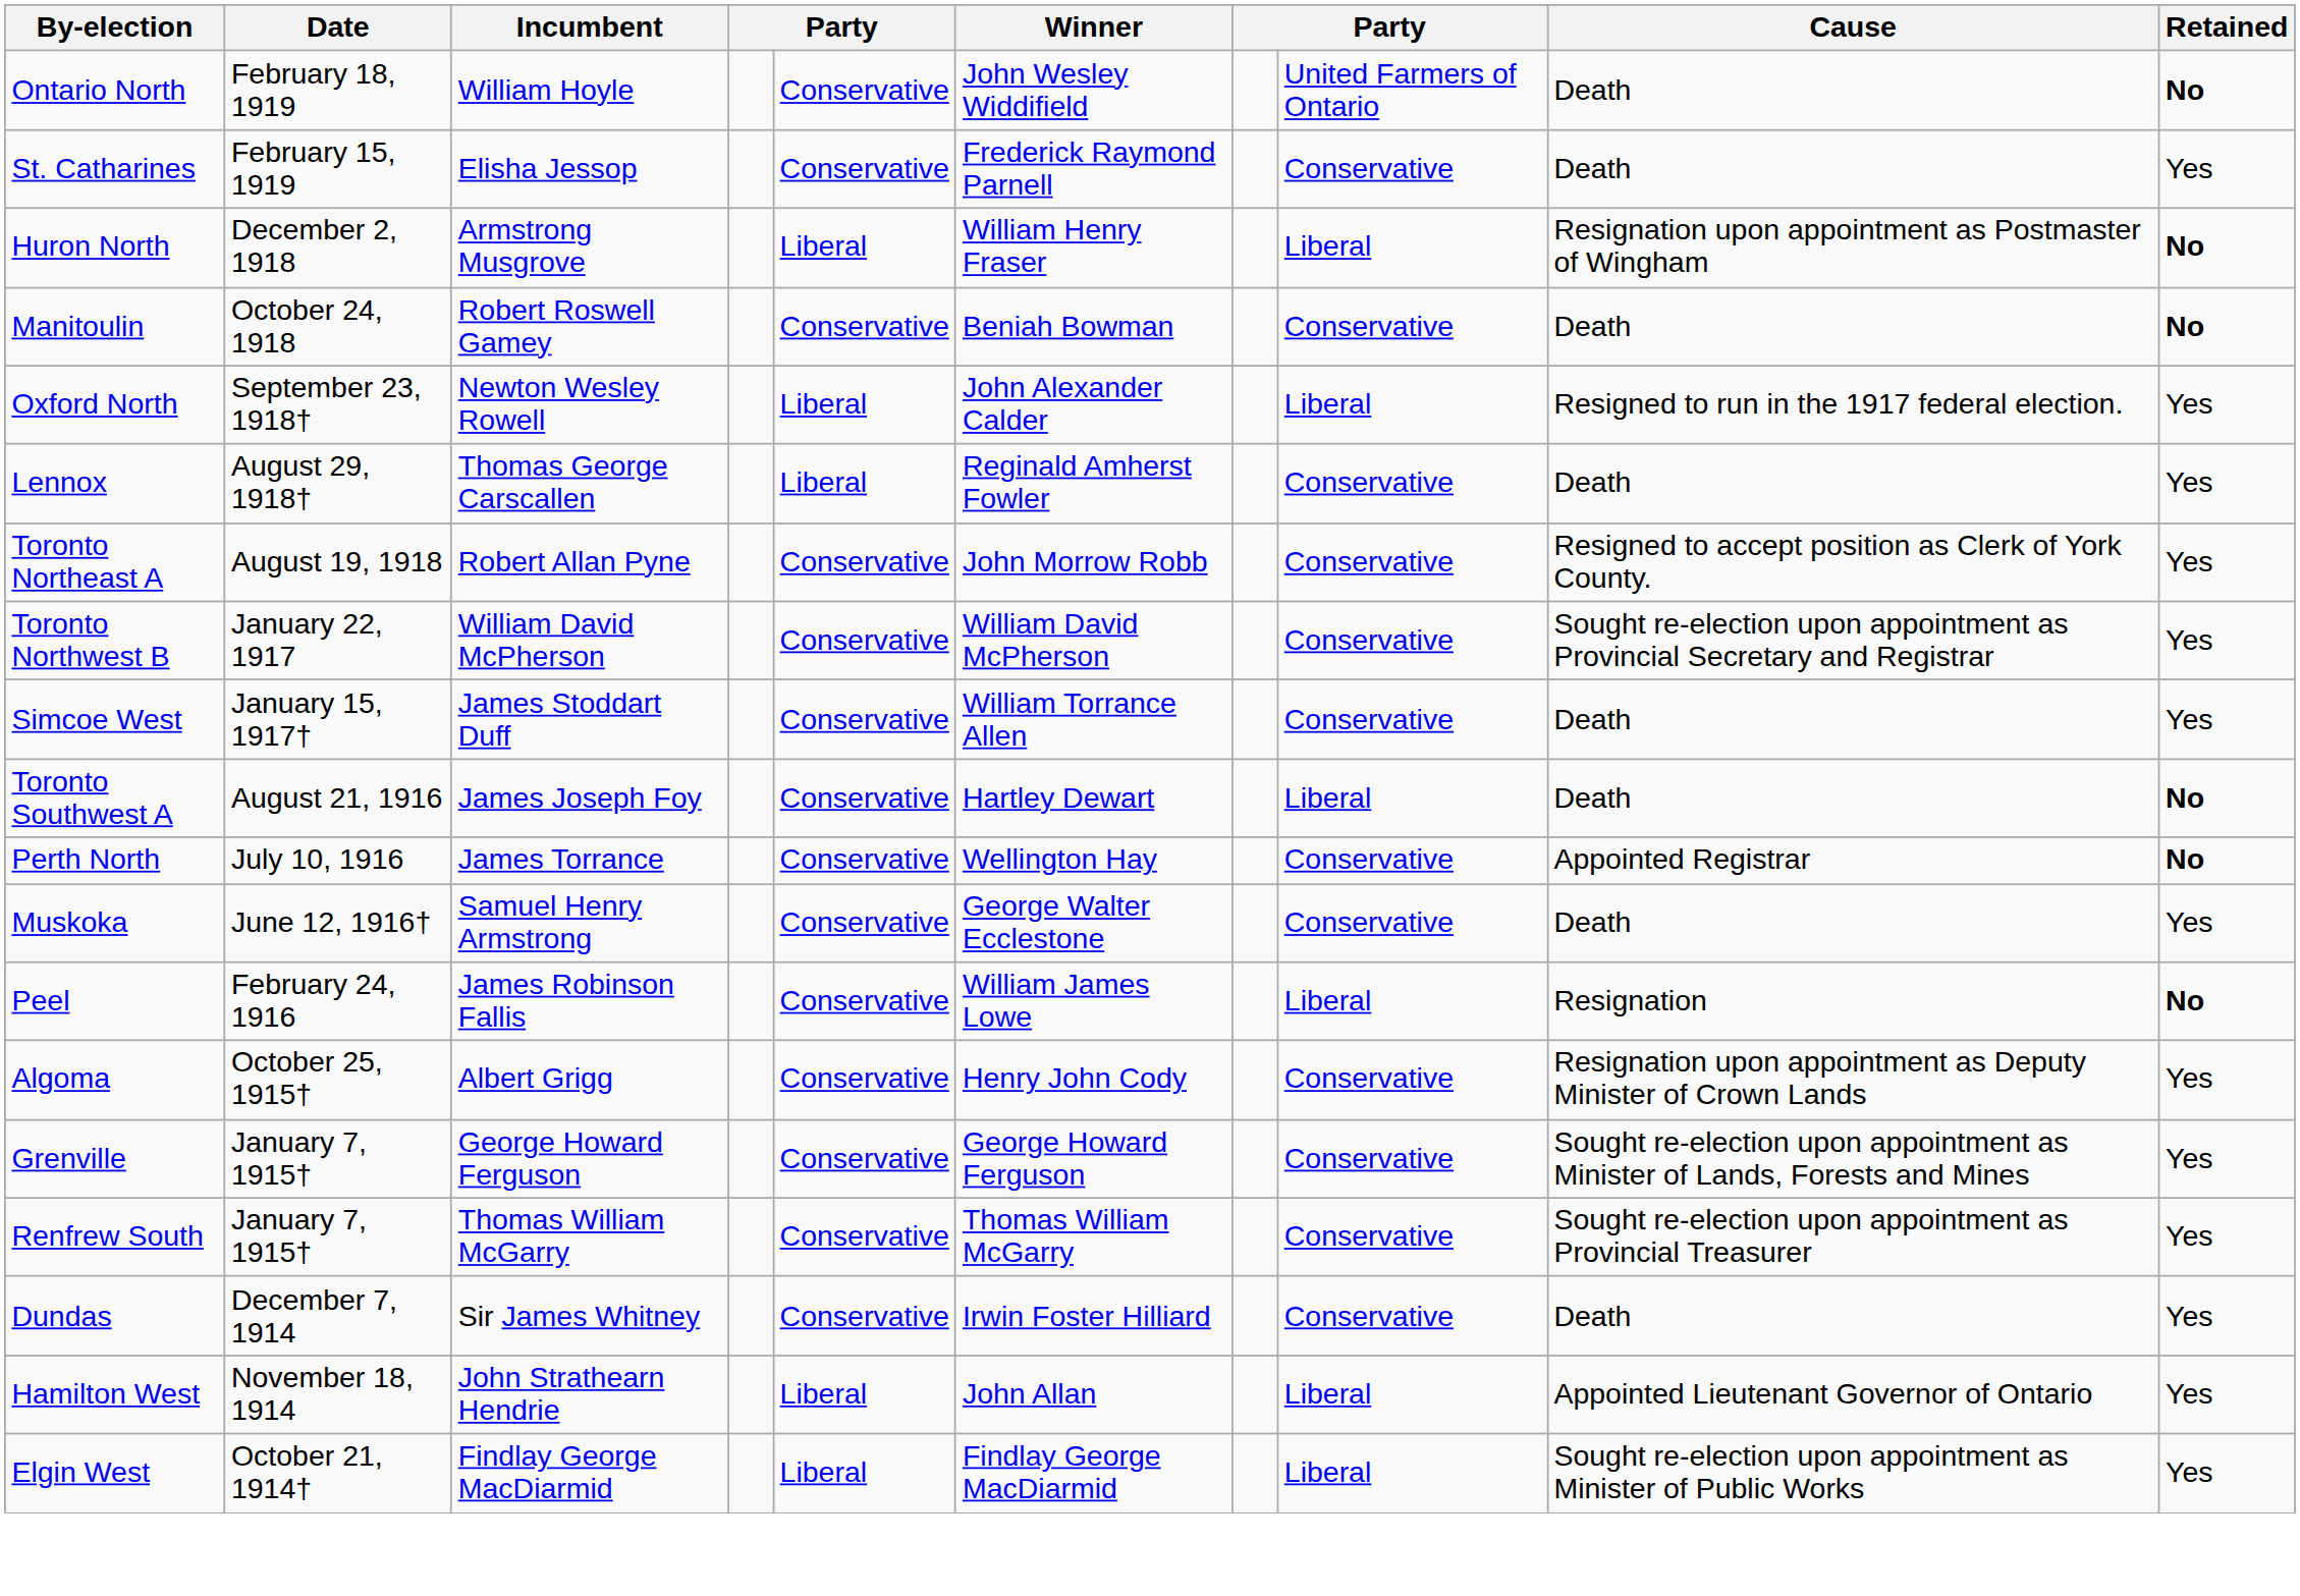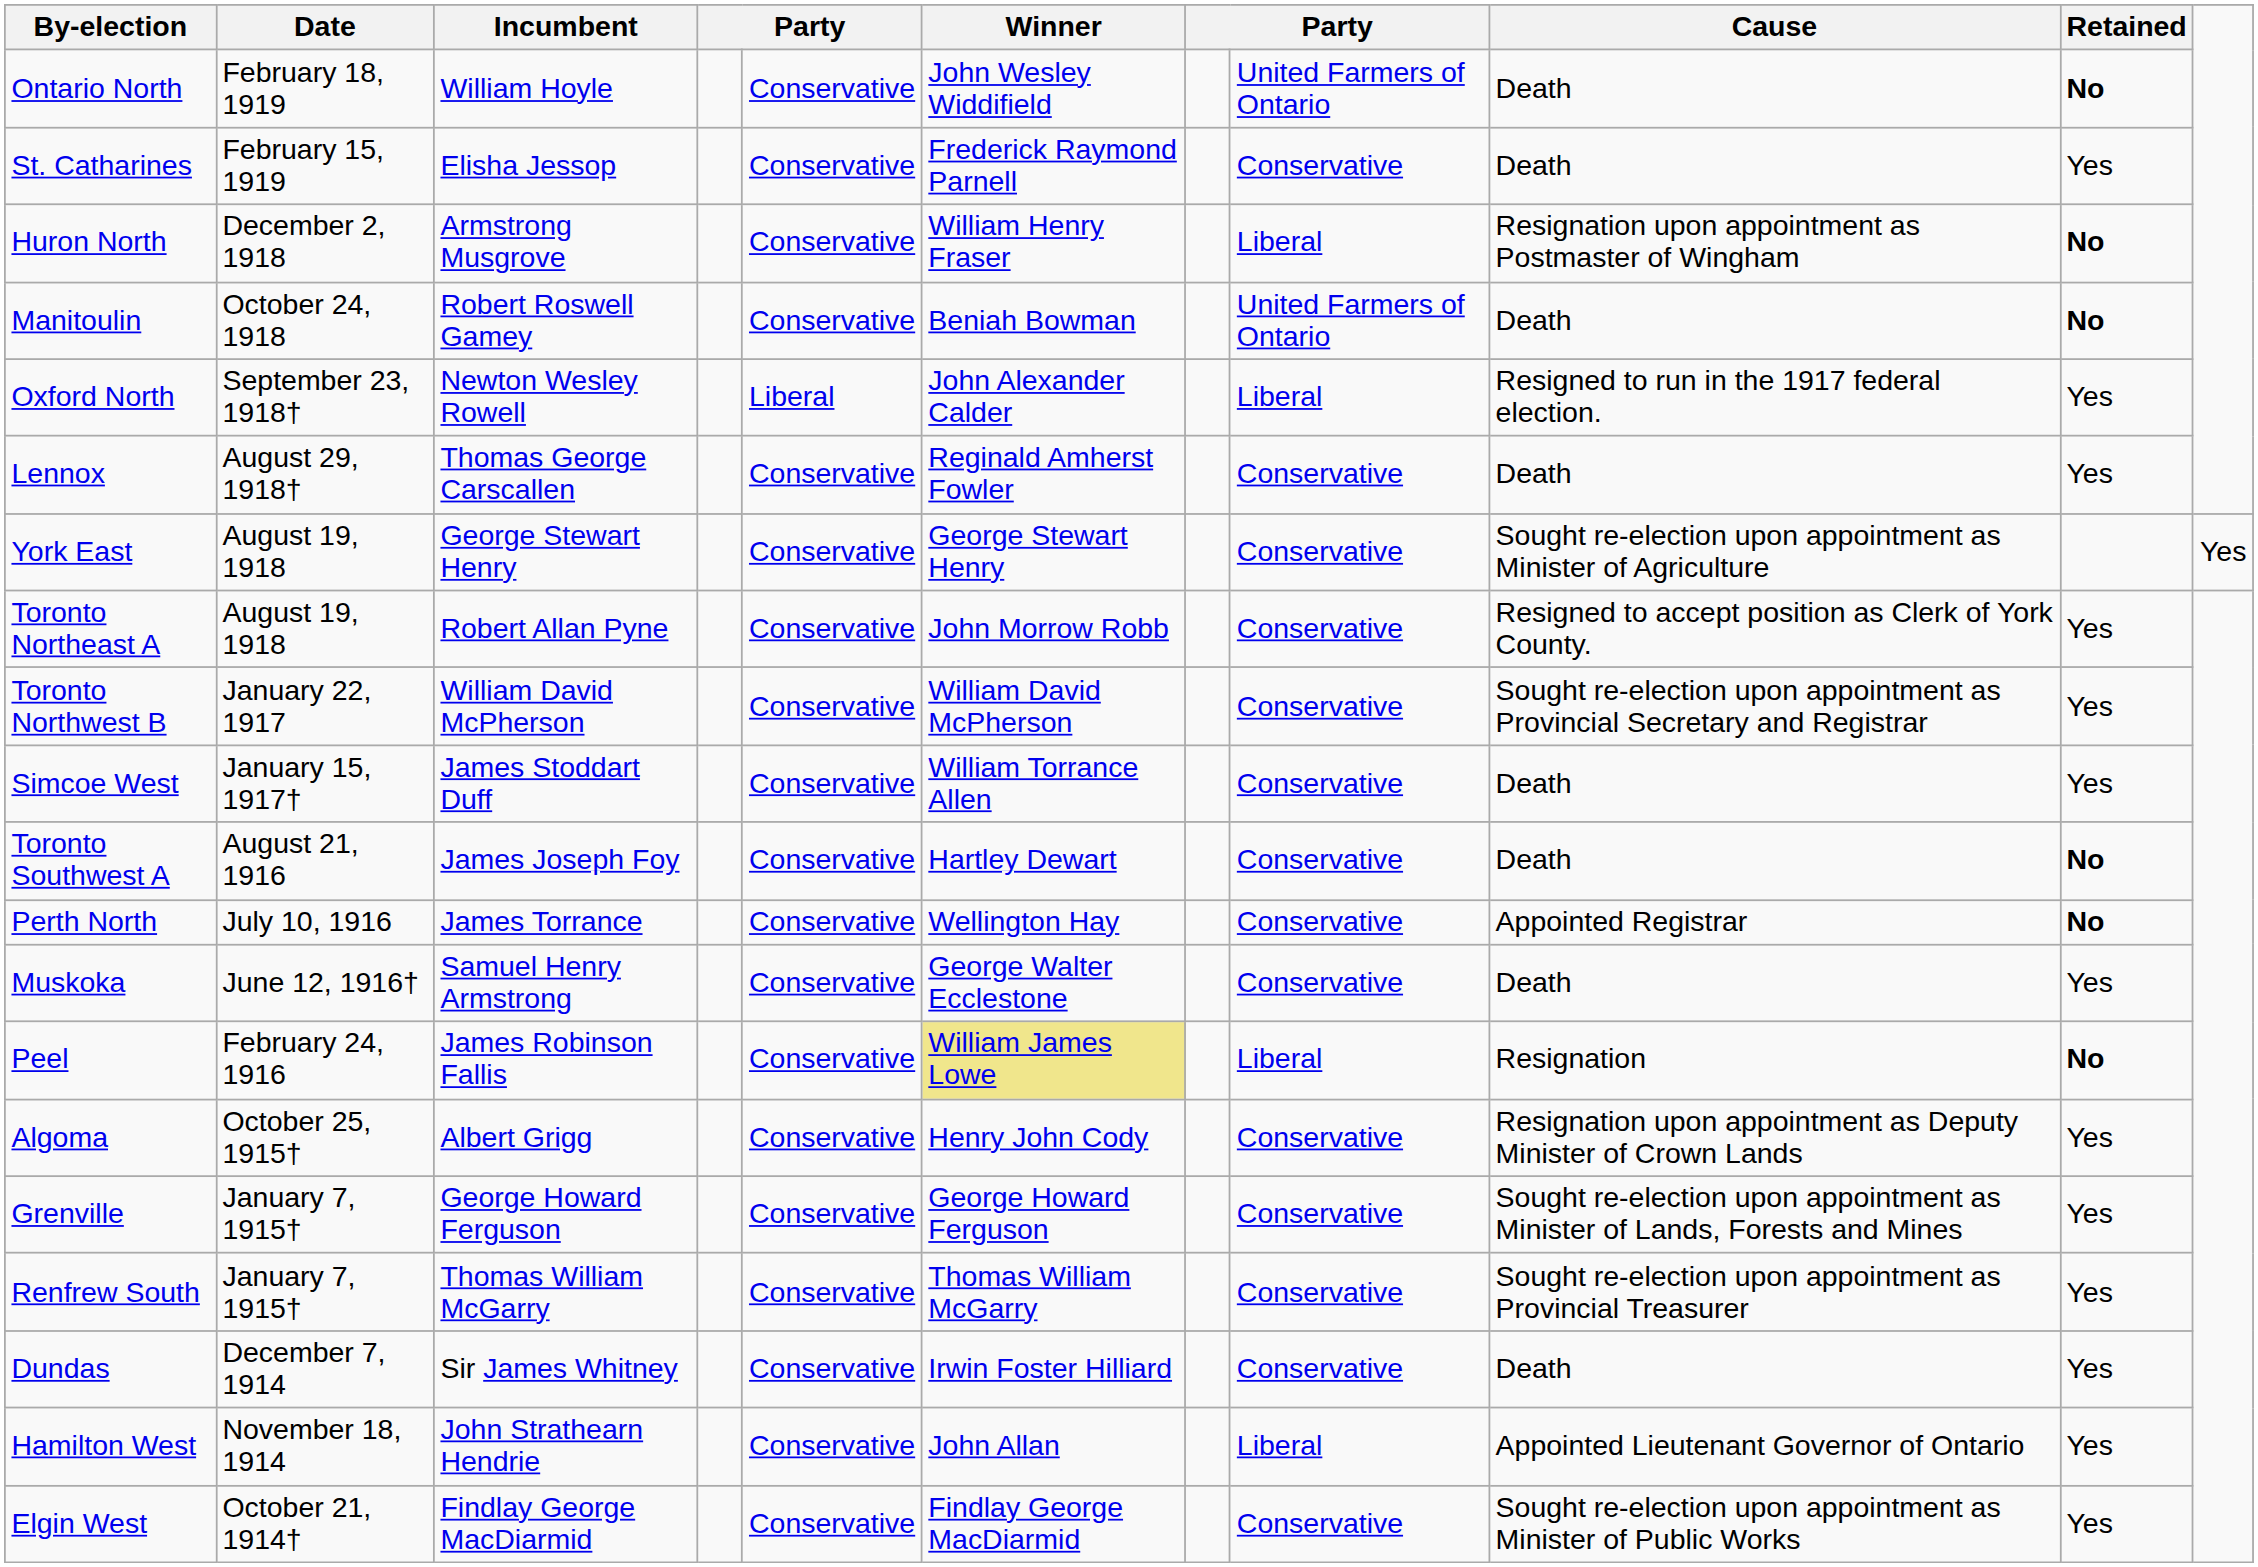Huron North | column 5: Liberal -> Conservative
Manitoulin | column 8: Conservative -> United Farmers of Ontario
Lennox | column 5: Liberal -> Conservative
+ row: York East | August 19, 1918 | George Stewart Henry | Conservative | George Stewart Henry | Conservative | Sought re-election upon appointment as Minister of Agriculture | Yes
Toronto Southwest A | column 8: Liberal -> Conservative
Peel | Winner: no background -> khaki background
Hamilton West | column 5: Liberal -> Conservative
Elgin West | column 5: Liberal -> Conservative
Elgin West | column 8: Liberal -> Conservative
